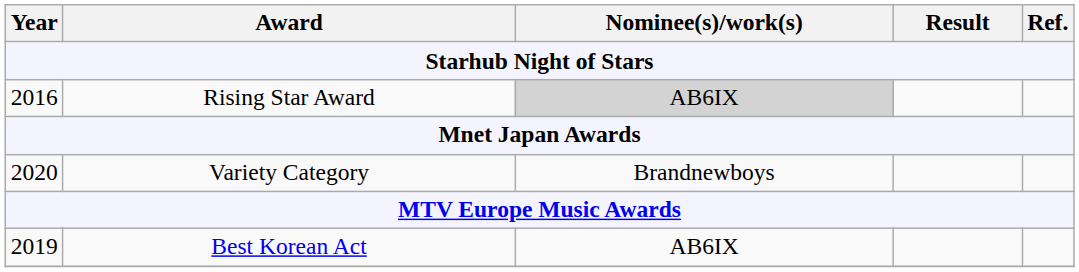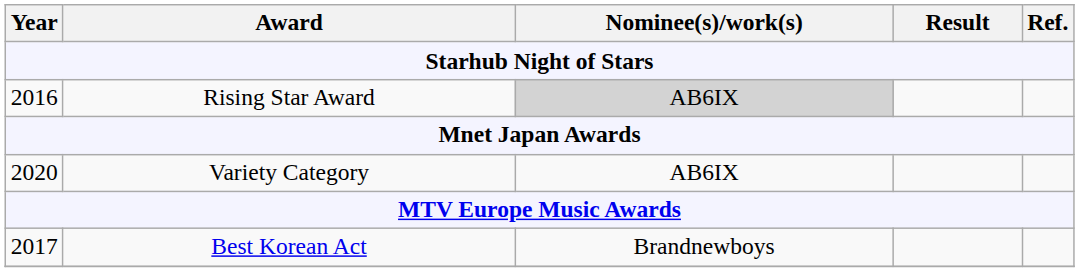Variety Category | Nominee(s)/work(s): Brandnewboys -> AB6IX
Best Korean Act | Year: 2019 -> 2017
Best Korean Act | Nominee(s)/work(s): AB6IX -> Brandnewboys
